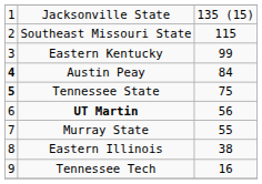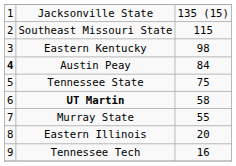Eastern Kentucky | column 3: 99 -> 98
Tennessee State | column 1: bold -> normal
UT Martin | column 3: 56 -> 58
Eastern Illinois | column 3: 38 -> 20
